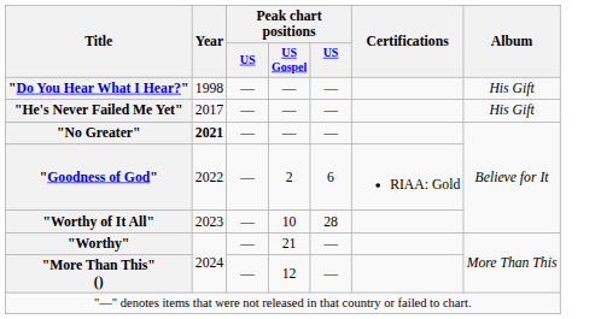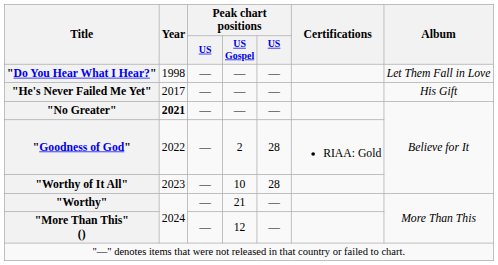"Do You Hear What I Hear?" | Album: His Gift -> Let Them Fall in Love
"Goodness of God" | column 5: 6 -> 28
